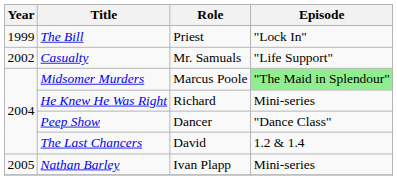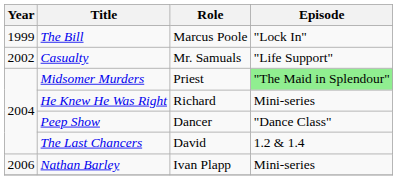The Bill | Role: Priest -> Marcus Poole
Midsomer Murders | Role: Marcus Poole -> Priest
Nathan Barley | Year: 2005 -> 2006
